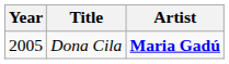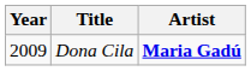Dona Cila | Year: 2005 -> 2009
